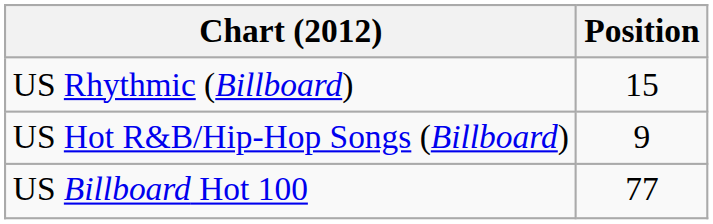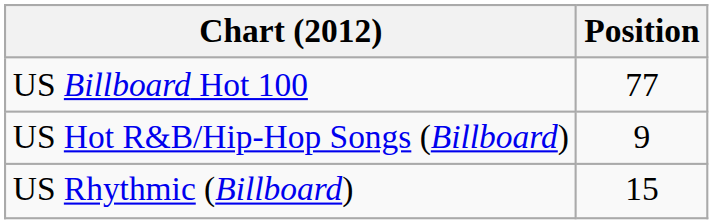rows swapped: US Billboard Hot 100 <-> US Rhythmic (Billboard)
